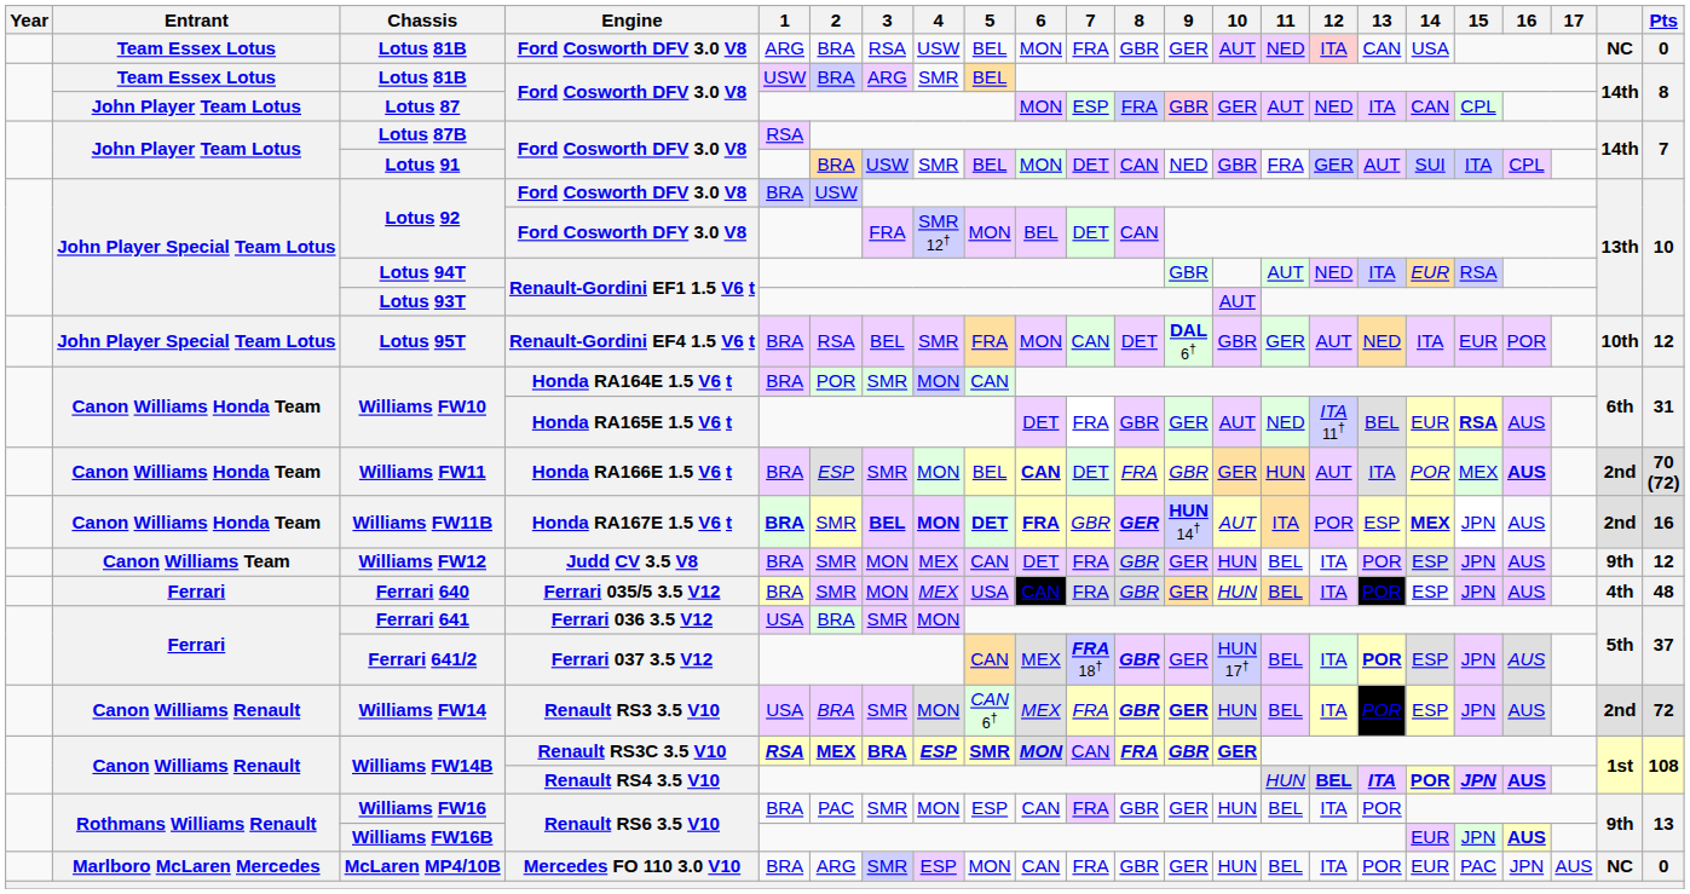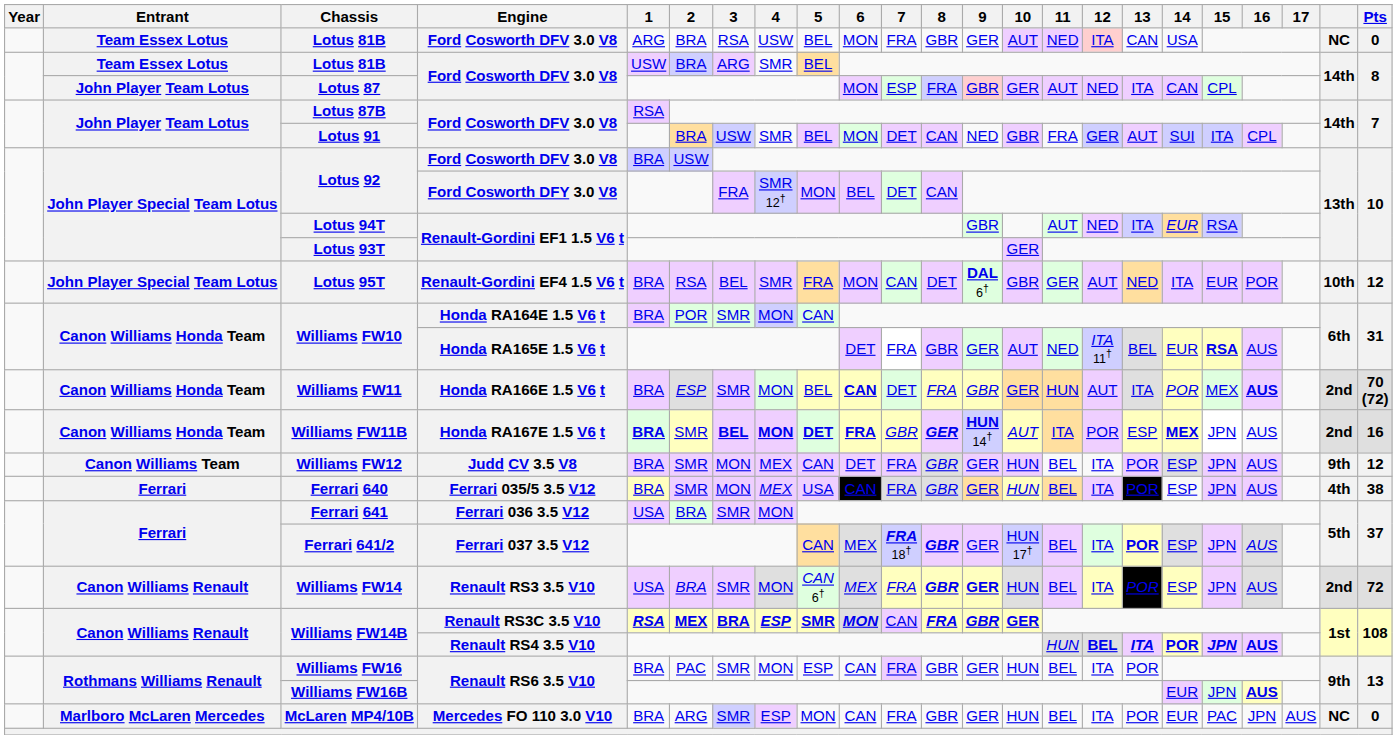Lotus 93T | 10: AUT -> GER
Ferrari 640 | Pts: 48 -> 38
